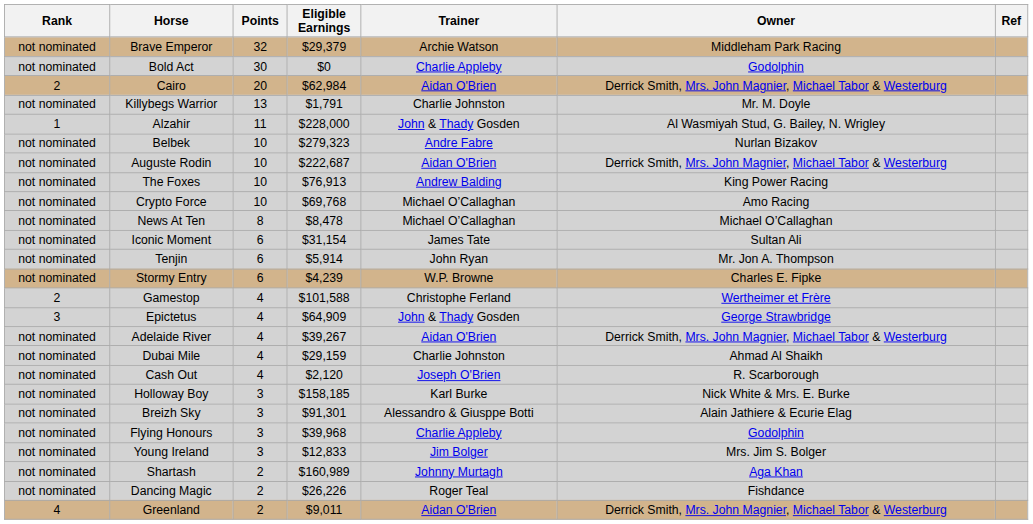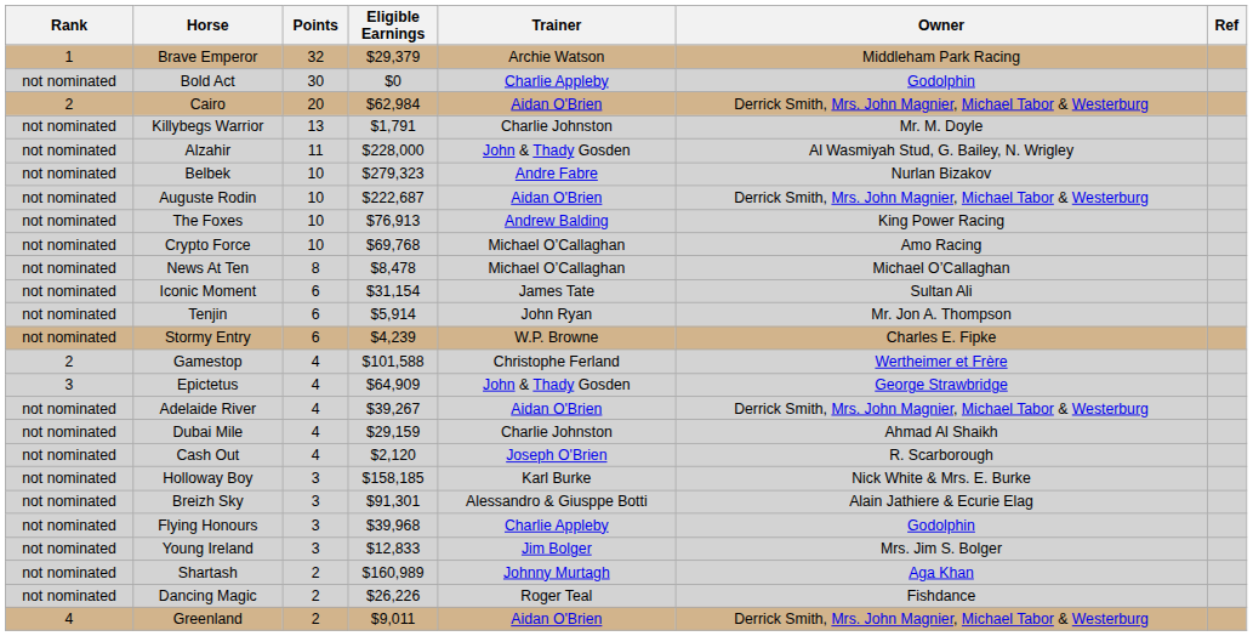Brave Emperor | Rank: not nominated -> 1
Alzahir | Rank: 1 -> not nominated
